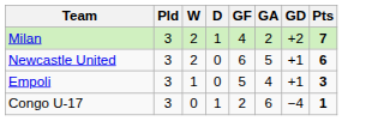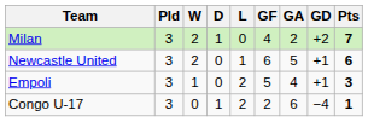+ column: L | 0 | 1 | 2 | 2
